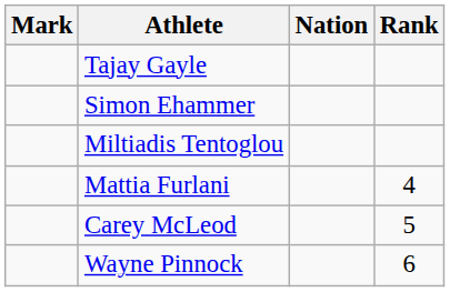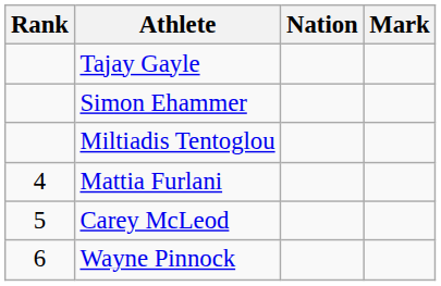columns swapped: Rank <-> Mark
